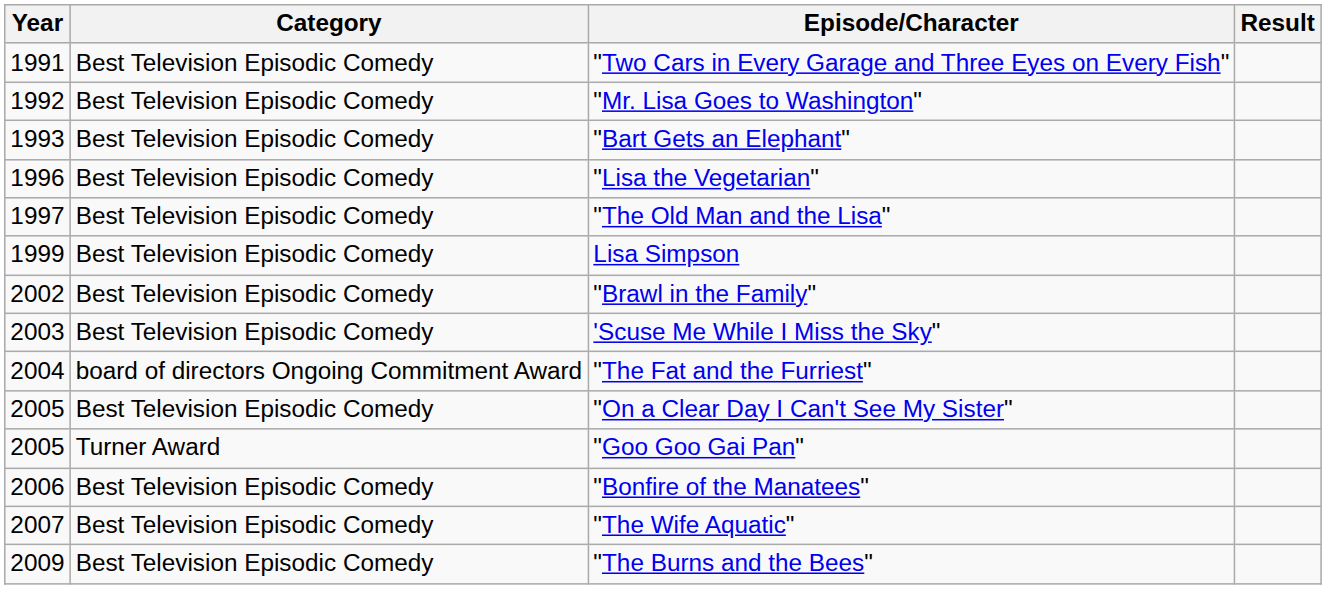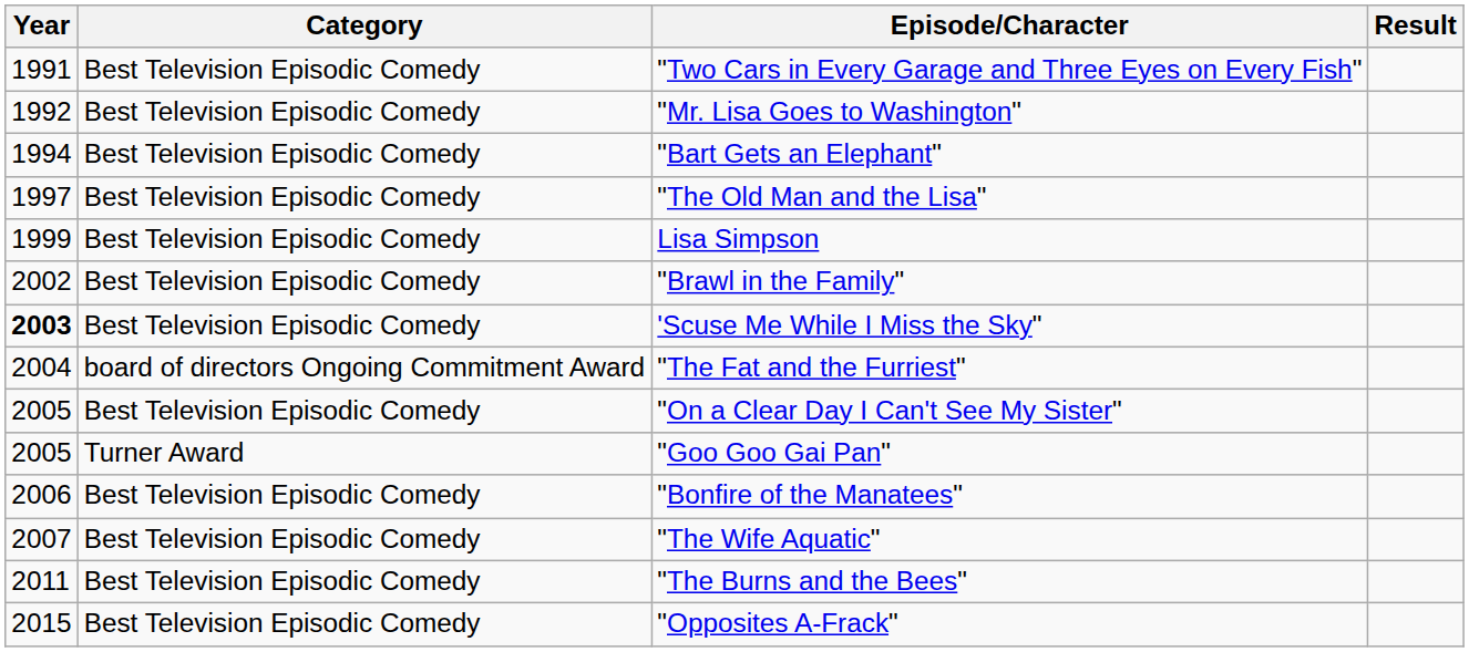"Bart Gets an Elephant" | Year: 1993 -> 1994
- row: 1996 | Best Television Episodic Comedy | "Lisa the Vegetarian"
'Scuse Me While I Miss the Sky" | Year: normal -> bold
"The Burns and the Bees" | Year: 2009 -> 2011
+ row: 2015 | Best Television Episodic Comedy | "Opposites A-Frack"
